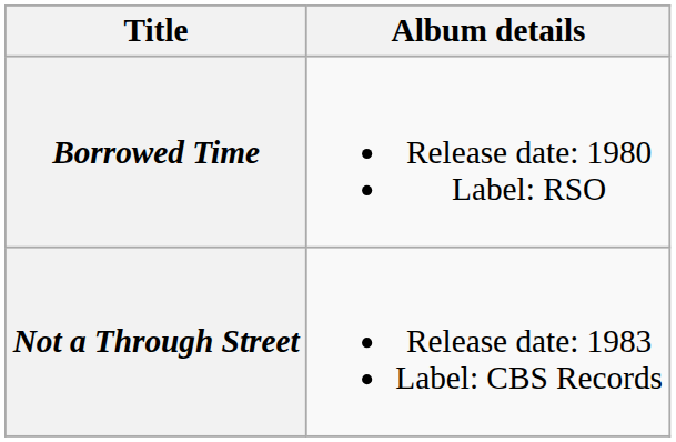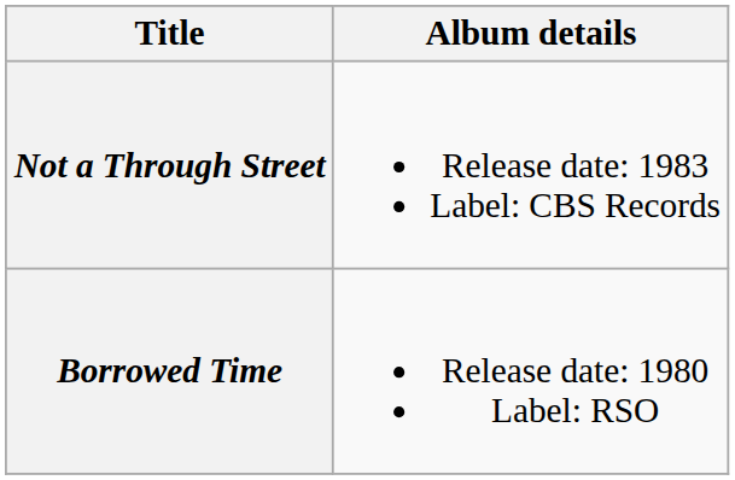rows swapped: Borrowed Time <-> Not a Through Street
